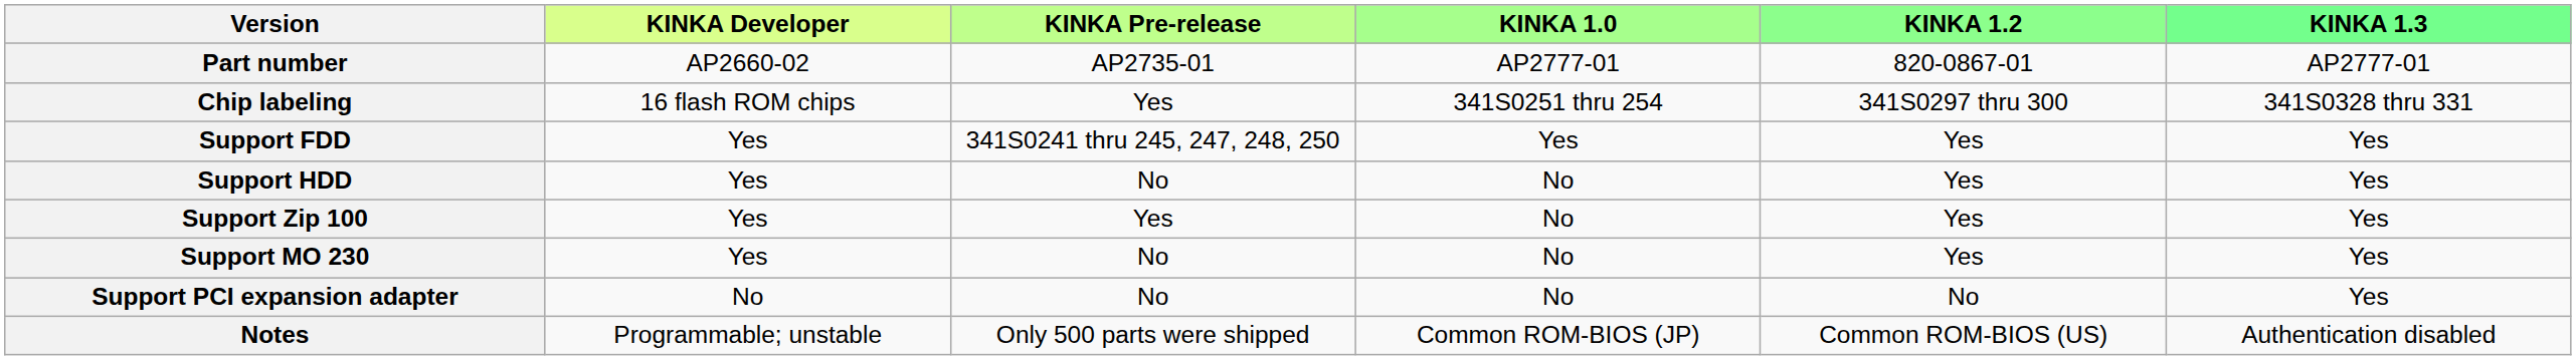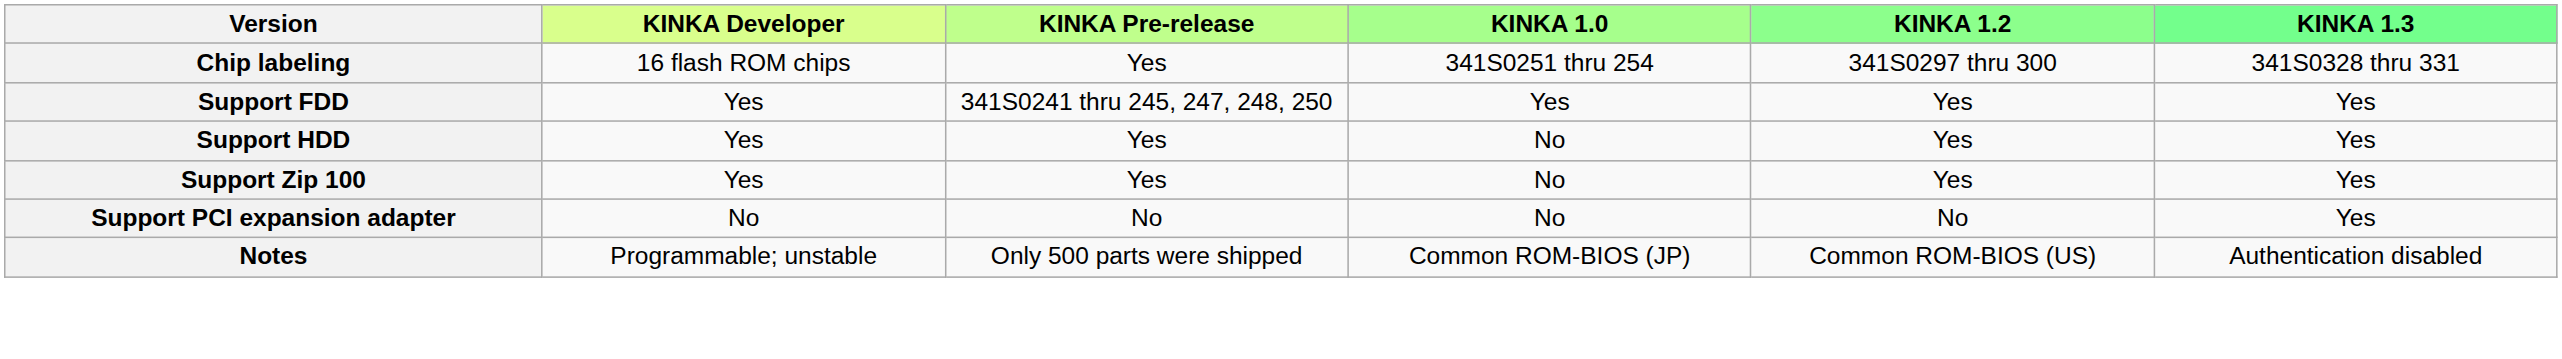- row: Part number | AP2660-02 | AP2735-01 | AP2777-01 | 820-0867-01 | AP2777-01
Support HDD | KINKA Pre-release: No -> Yes
- row: Support MO 230 | Yes | No | No | Yes | Yes
